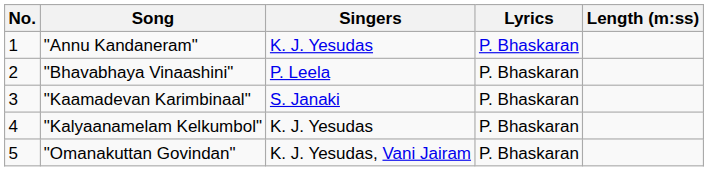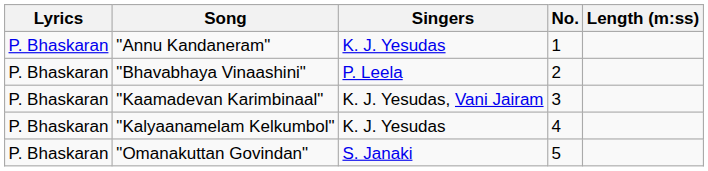columns swapped: No. <-> Lyrics
"Kaamadevan Karimbinaal" | Singers: S. Janaki -> K. J. Yesudas, Vani Jairam
"Omanakuttan Govindan" | Singers: K. J. Yesudas, Vani Jairam -> S. Janaki
